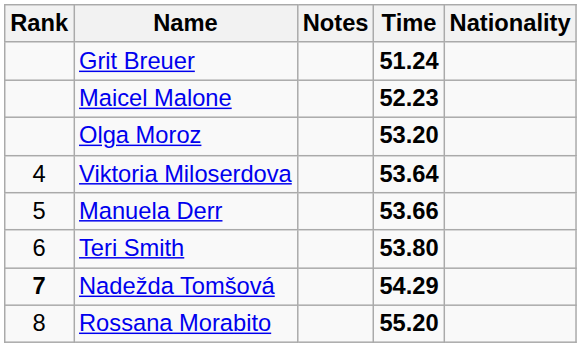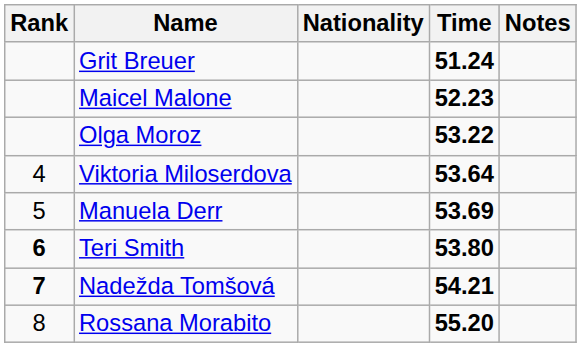columns swapped: Nationality <-> Notes
Olga Moroz | Time: 53.20 -> 53.22
Manuela Derr | Time: 53.66 -> 53.69
Teri Smith | Rank: normal -> bold
Nadežda Tomšová | Time: 54.29 -> 54.21
